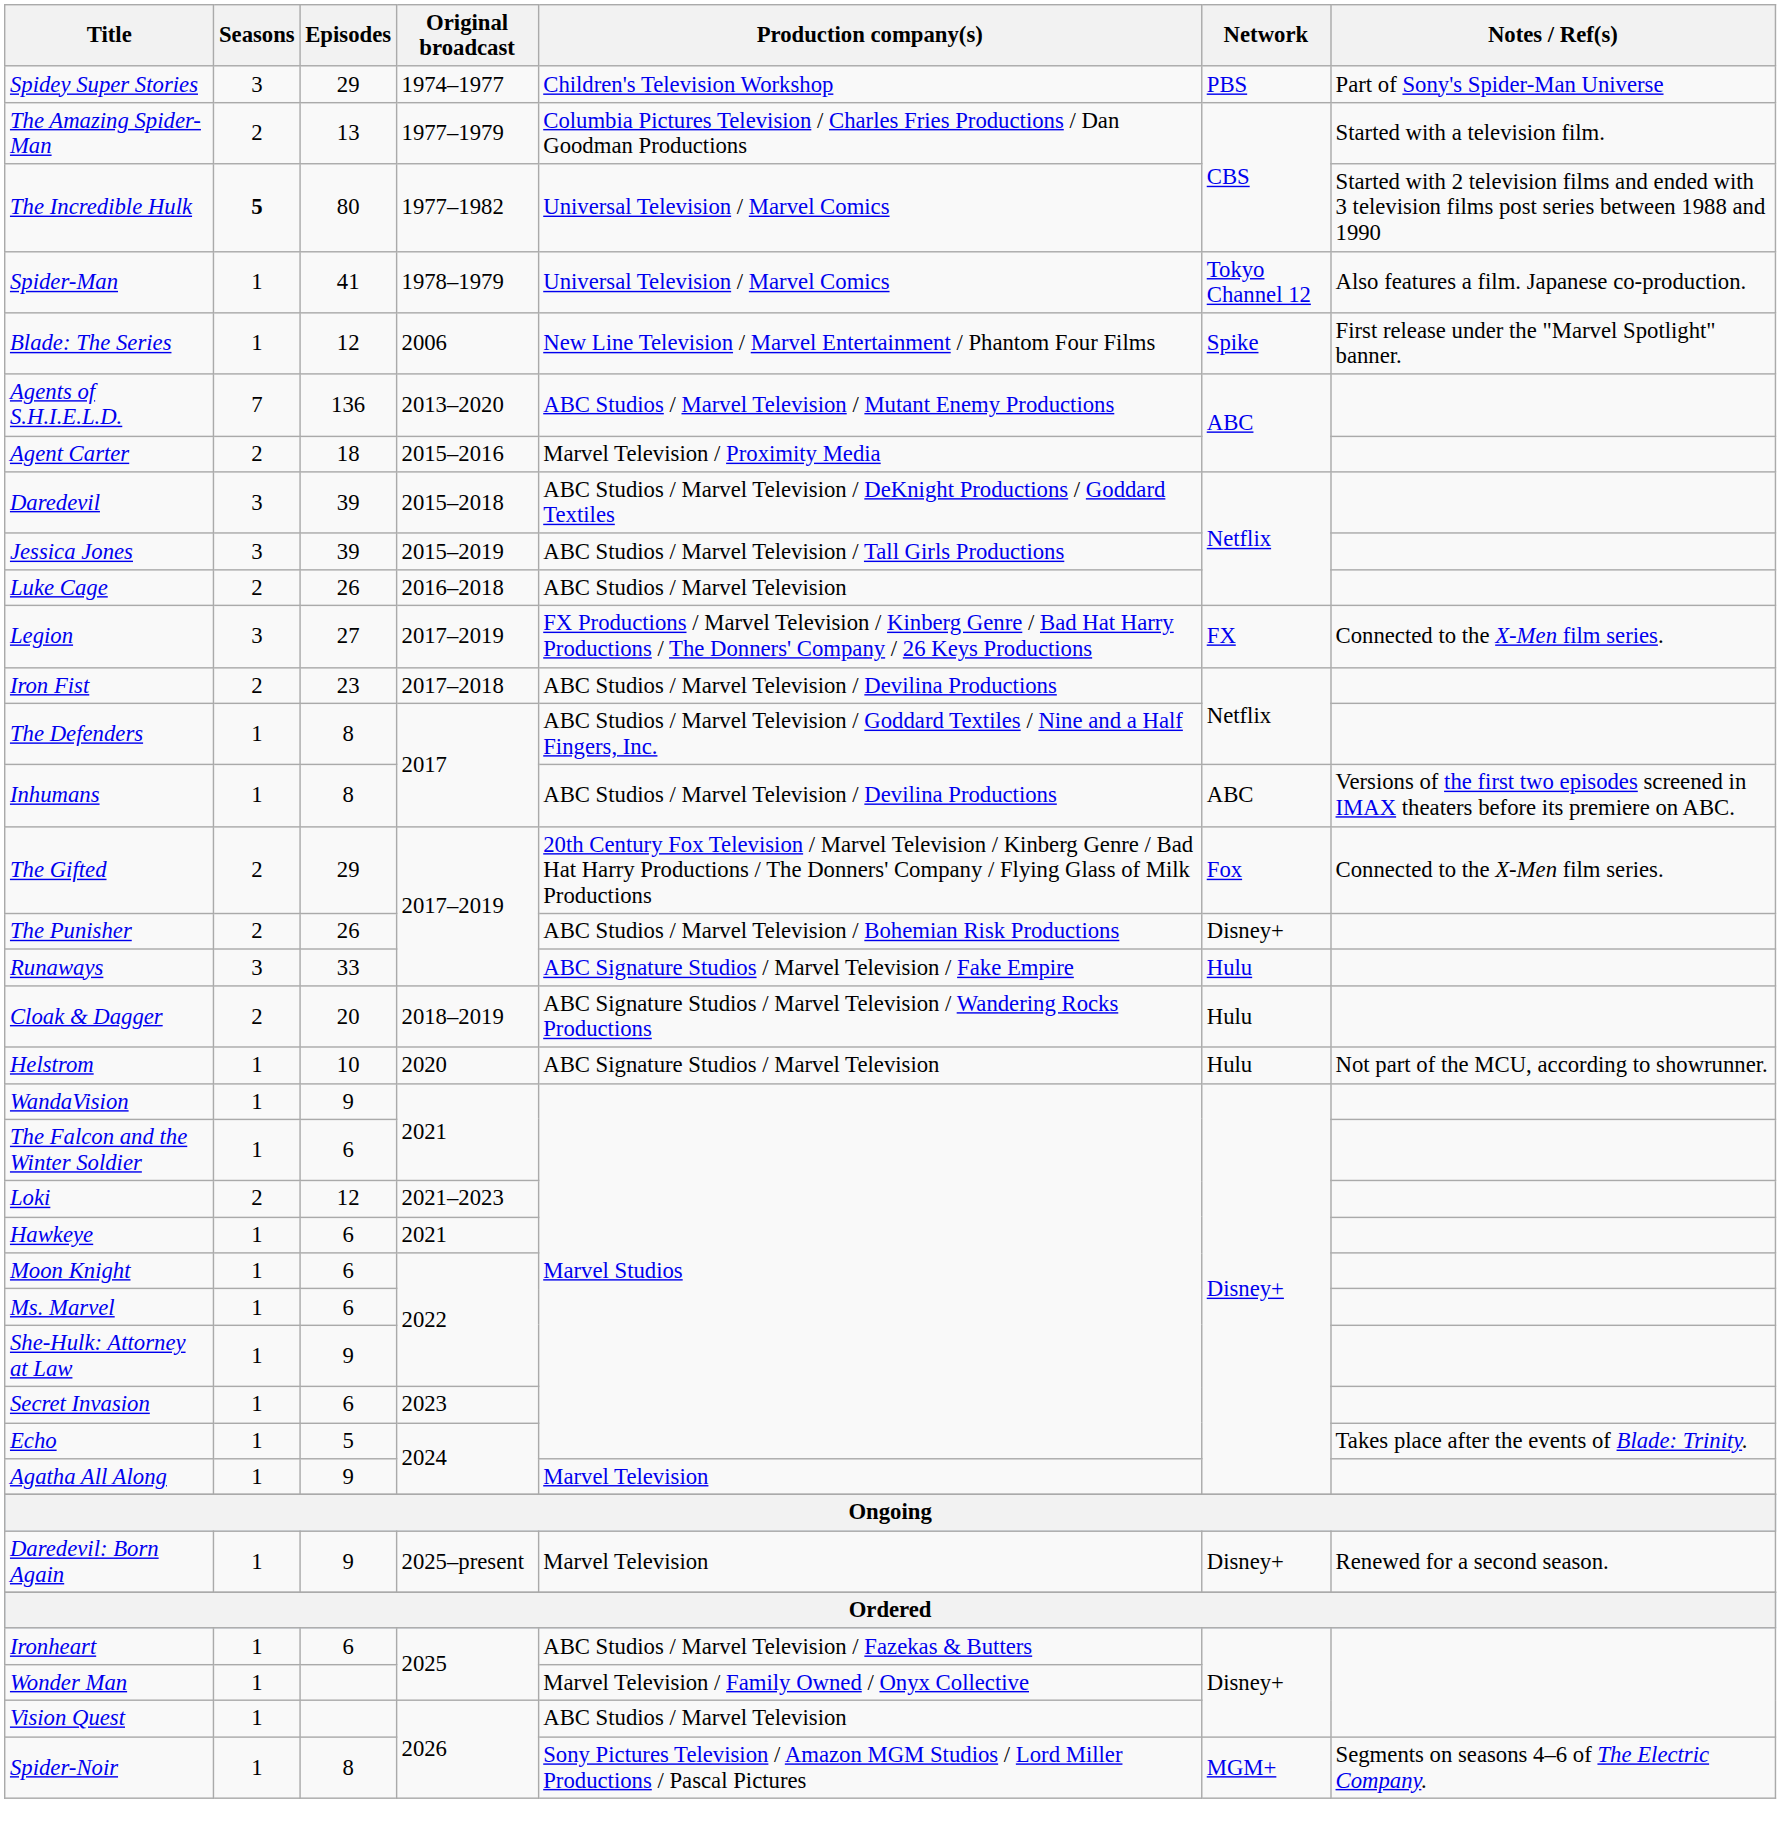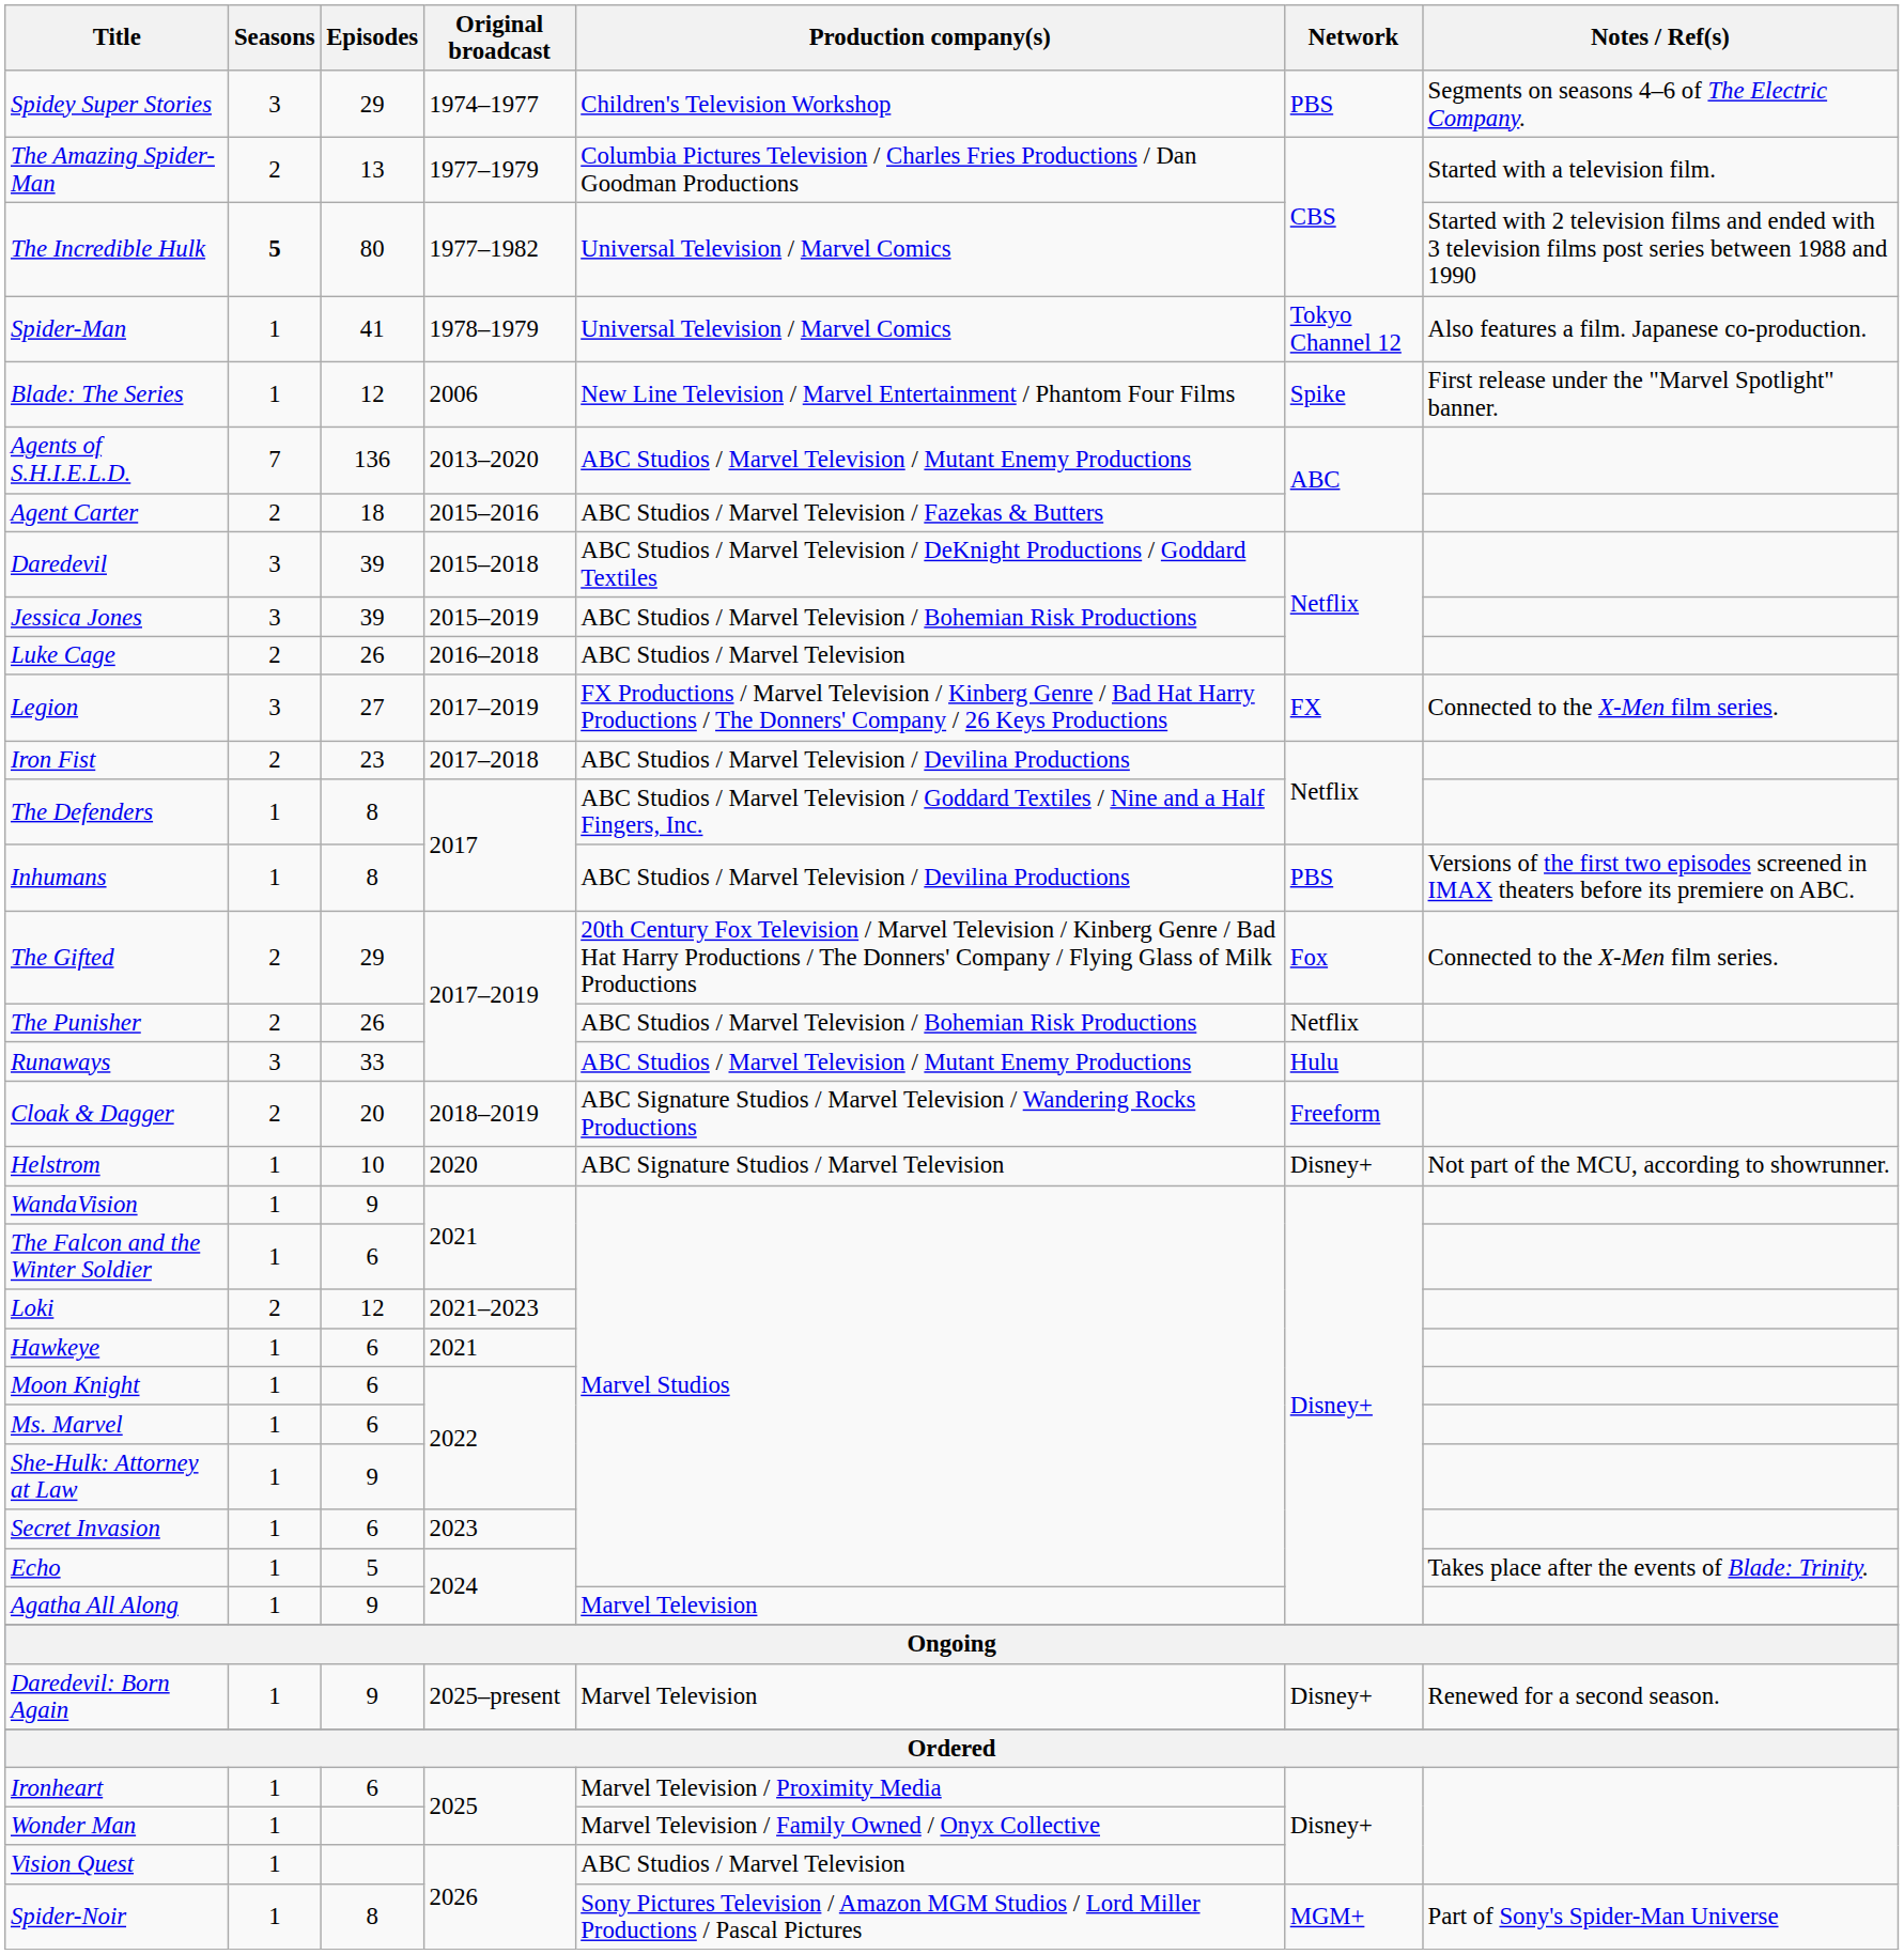Spidey Super Stories | Notes / Ref(s): Part of Sony's Spider-Man Universe -> Segments on seasons 4–6 of The Electric Company.
Agent Carter | Production company(s): Marvel Television / Proximity Media -> ABC Studios / Marvel Television / Fazekas & Butters
Jessica Jones | Production company(s): ABC Studios / Marvel Television / Tall Girls Productions -> ABC Studios / Marvel Television / Bohemian Risk Productions
Inhumans | Network: ABC -> PBS
The Punisher | Network: Disney+ -> Netflix
Runaways | Production company(s): ABC Signature Studios / Marvel Television / Fake Empire -> ABC Studios / Marvel Television / Mutant Enemy Productions
Cloak & Dagger | Network: Hulu -> Freeform
Helstrom | Network: Hulu -> Disney+
Ironheart | Production company(s): ABC Studios / Marvel Television / Fazekas & Butters -> Marvel Television / Proximity Media
Spider-Noir | Notes / Ref(s): Segments on seasons 4–6 of The Electric Company. -> Part of Sony's Spider-Man Universe
